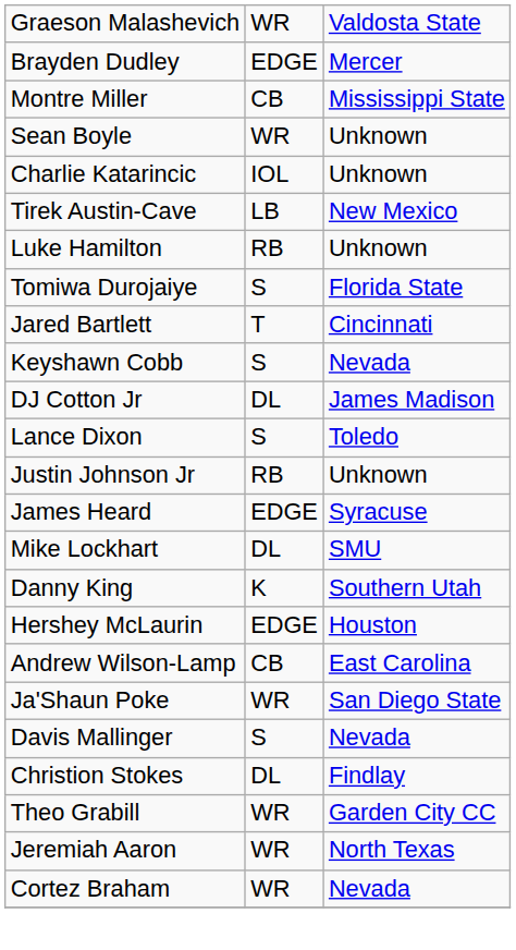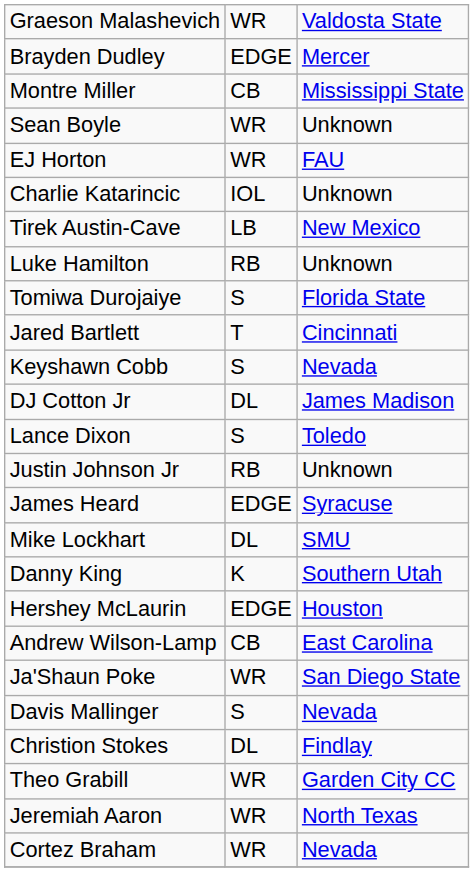+ row: EJ Horton | WR | FAU
